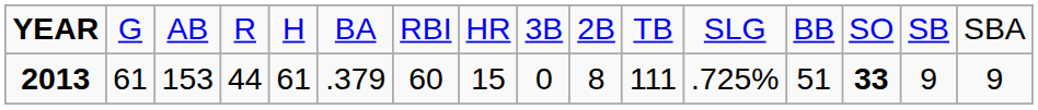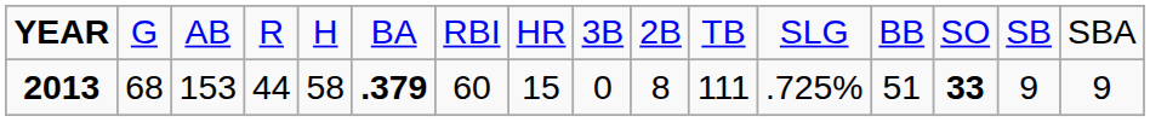2013 | column 2: 61 -> 68
2013 | column 5: 61 -> 58
2013 | column 6: normal -> bold
